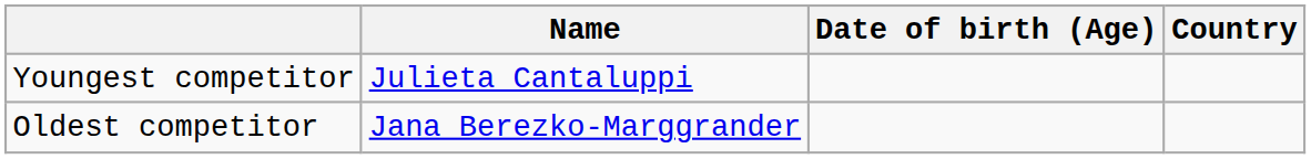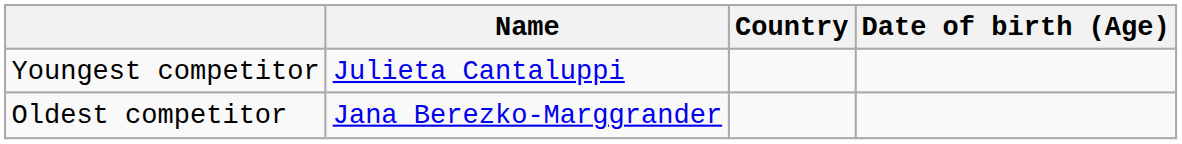columns swapped: Country <-> Date of birth (Age)
